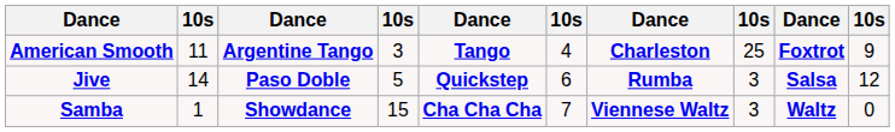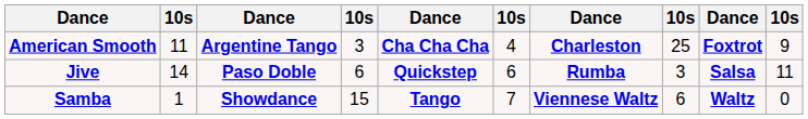American Smooth | column 5: Tango -> Cha Cha Cha
Jive | column 4: 5 -> 6
Jive | column 10: 12 -> 11
Samba | column 5: Cha Cha Cha -> Tango
Samba | column 8: 3 -> 6
